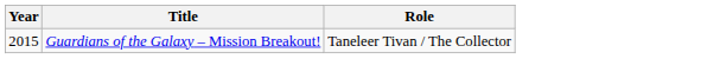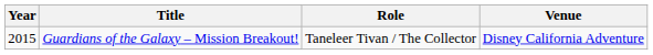+ column: Venue | Disney California Adventure
